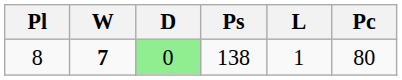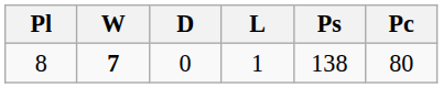columns swapped: L <-> Ps
8 | D: lightgreen background -> no background
